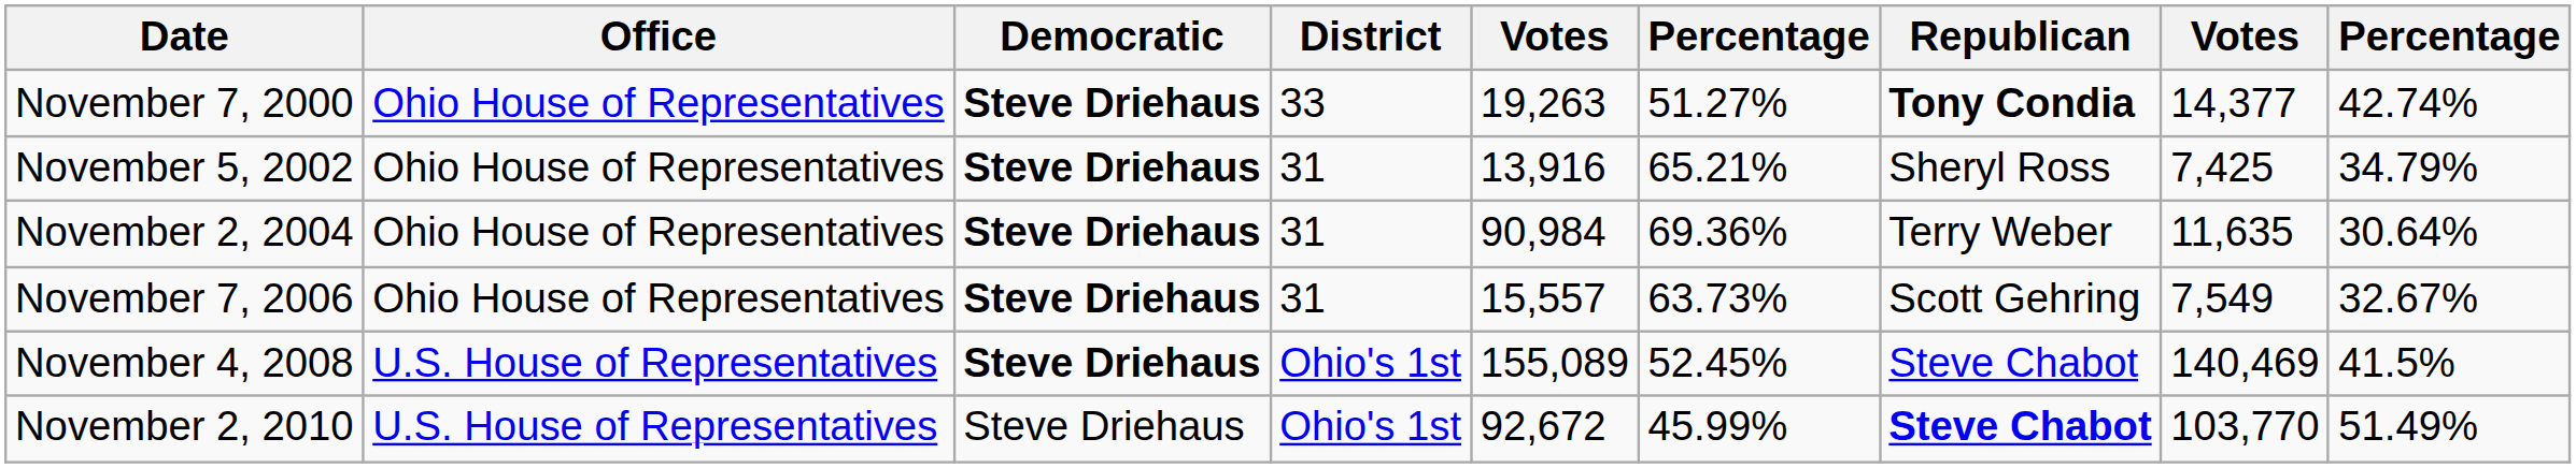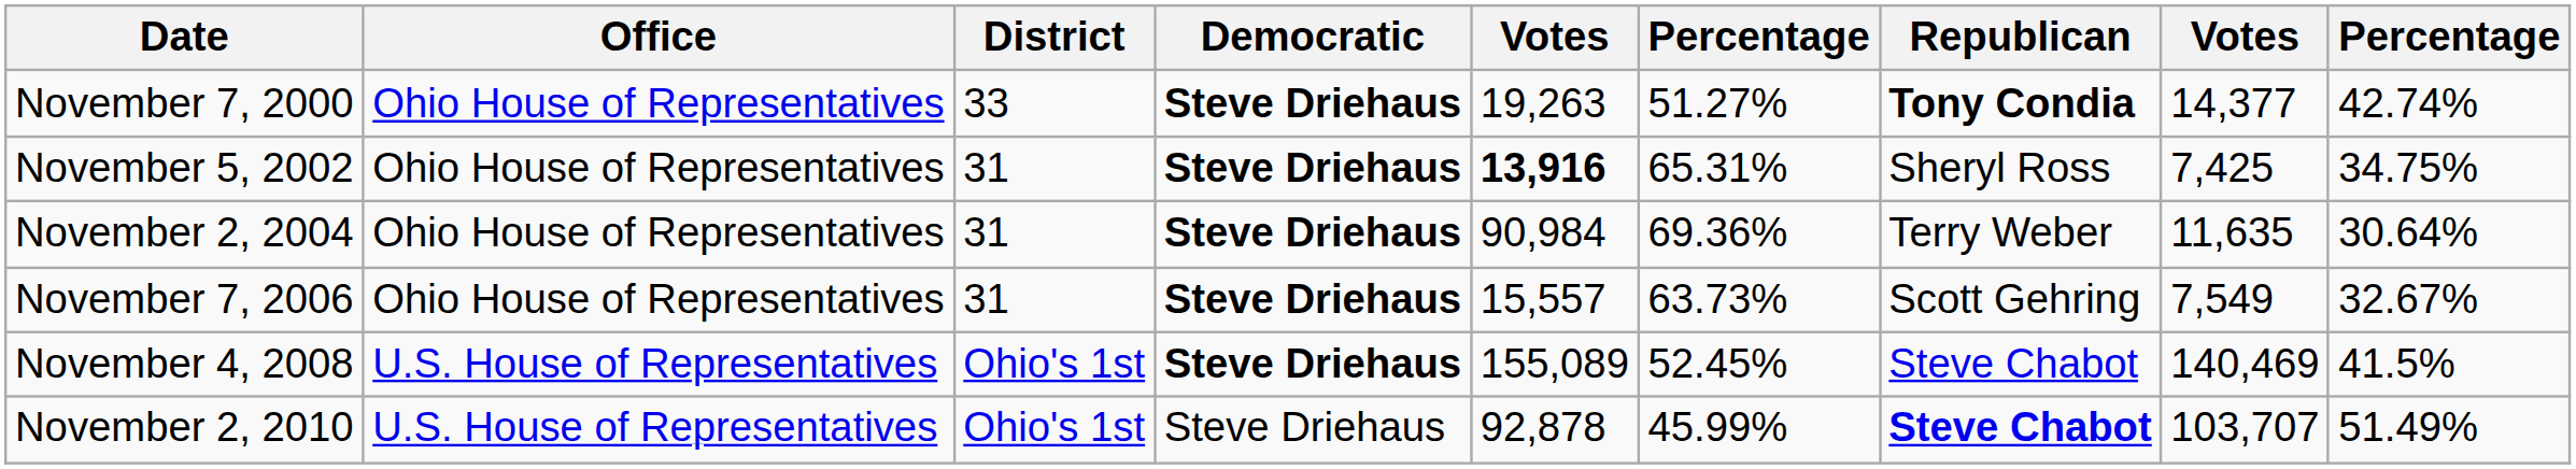columns swapped: District <-> Democratic
November 5, 2002 | column 5: normal -> bold
November 5, 2002 | column 6: 65.21% -> 65.31%
November 5, 2002 | column 9: 34.79% -> 34.75%
November 2, 2010 | column 5: 92,672 -> 92,878
November 2, 2010 | column 8: 103,770 -> 103,707
